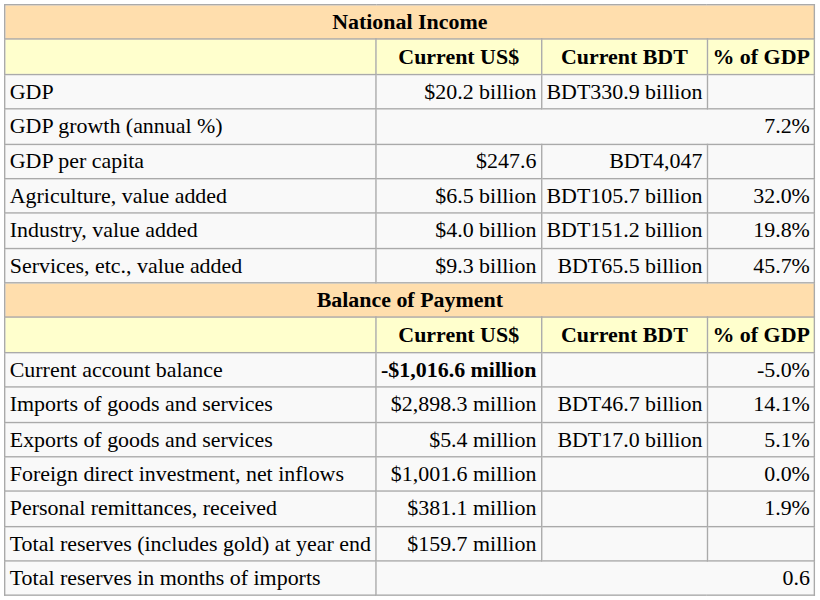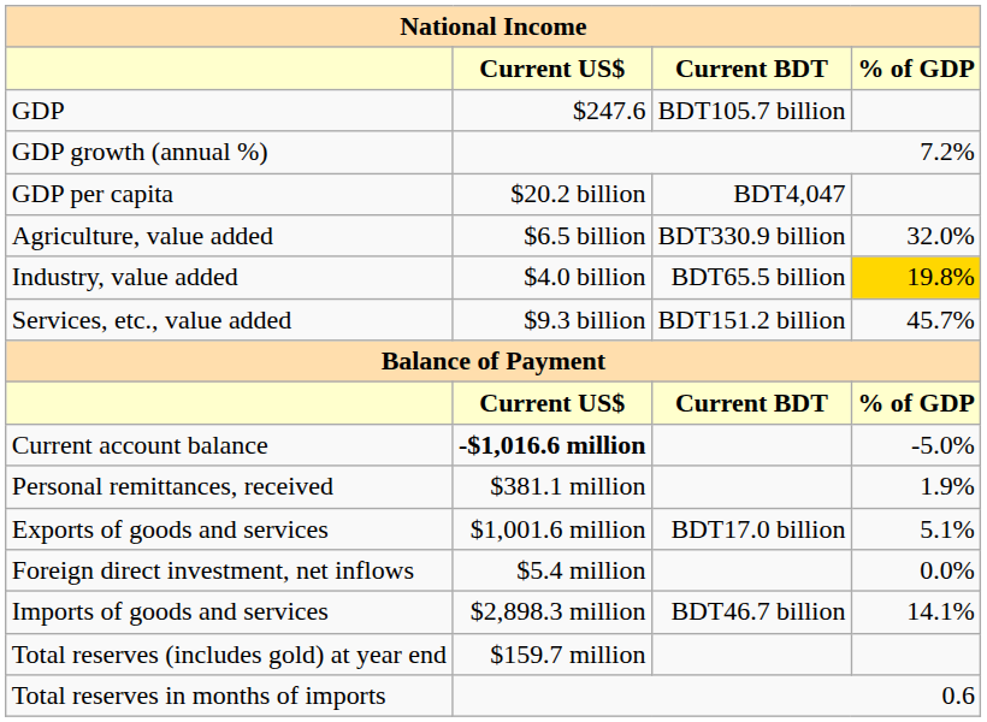GDP | Current US$: $20.2 billion -> $247.6
GDP | Current BDT: BDT330.9 billion -> BDT105.7 billion
GDP per capita | Current US$: $247.6 -> $20.2 billion
Agriculture, value added | Current BDT: BDT105.7 billion -> BDT330.9 billion
Industry, value added | Current BDT: BDT151.2 billion -> BDT65.5 billion
Industry, value added | % of GDP: no background -> gold background
Services, etc., value added | Current BDT: BDT65.5 billion -> BDT151.2 billion
rows swapped: Imports of goods and services <-> Personal remittances, received
Exports of goods and services | Current US$: $5.4 million -> $1,001.6 million
Foreign direct investment, net inflows | Current US$: $1,001.6 million -> $5.4 million
